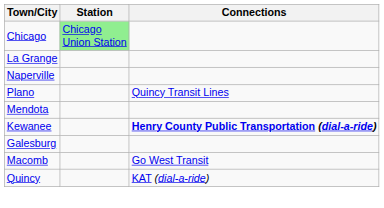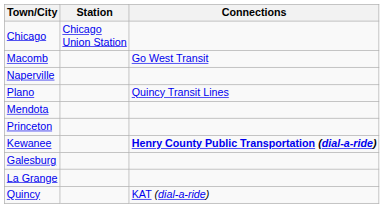Chicago | Station: lightgreen background -> no background
rows swapped: La Grange <-> Macomb
+ row: Princeton
